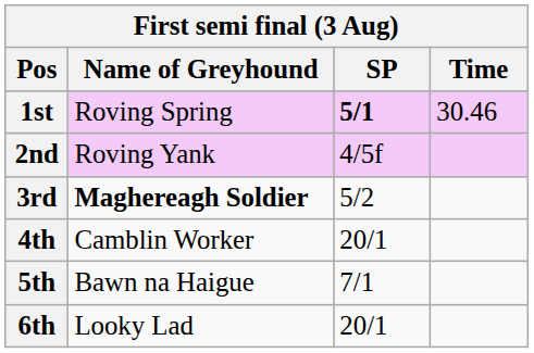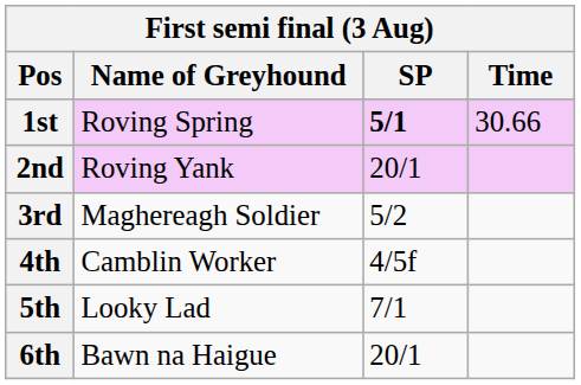1st | Time: 30.46 -> 30.66
2nd | SP: 4/5f -> 20/1
3rd | Name of Greyhound: bold -> normal
4th | SP: 20/1 -> 4/5f
5th | Name of Greyhound: Bawn na Haigue -> Looky Lad
6th | Name of Greyhound: Looky Lad -> Bawn na Haigue
